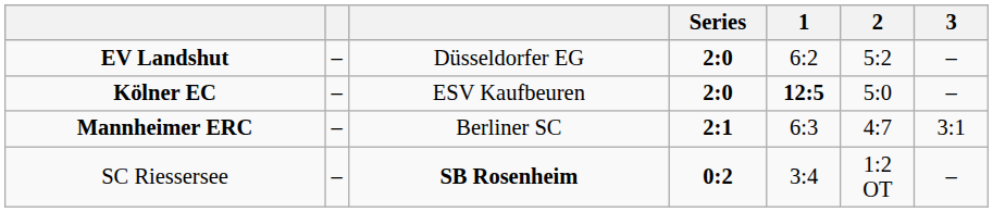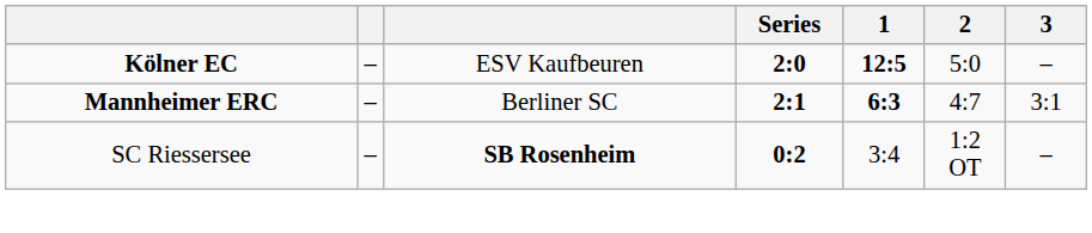- row: EV Landshut | – | Düsseldorfer EG | 2:0 | 6:2 | 5:2 | –
Mannheimer ERC | 1: normal -> bold
